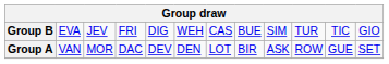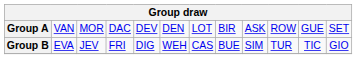rows swapped: Group A <-> Group B
